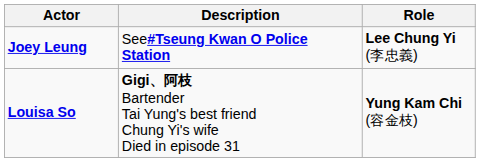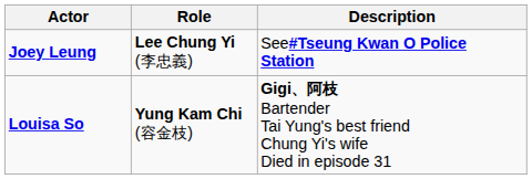columns swapped: Role <-> Description
